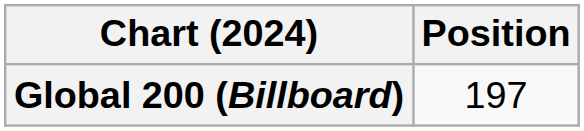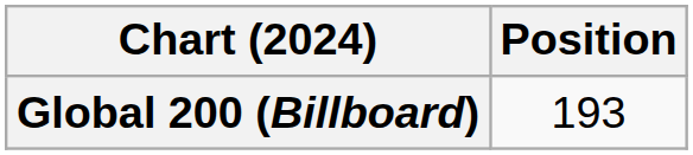Global 200 (Billboard) | Position: 197 -> 193
